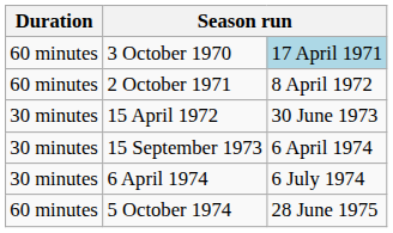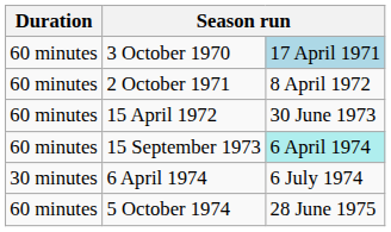15 April 1972 | Duration: 30 minutes -> 60 minutes
15 September 1973 | Duration: 30 minutes -> 60 minutes
15 September 1973 | column 3: no background -> paleturquoise background
